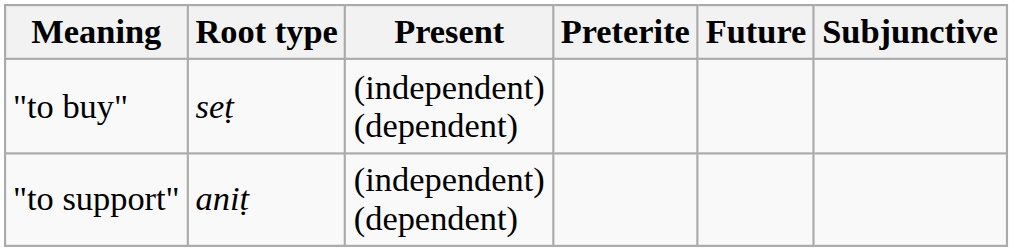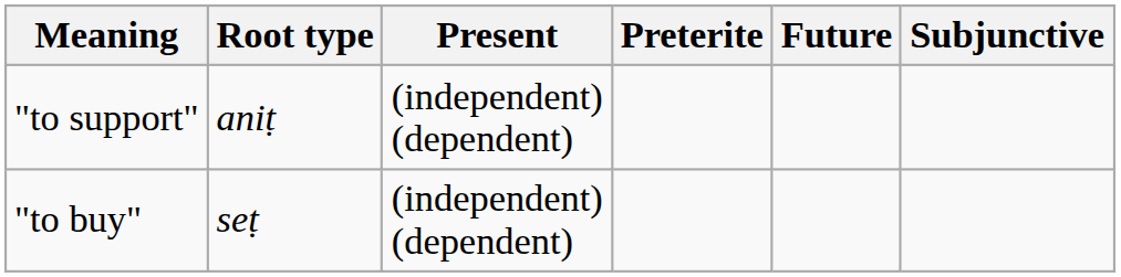rows swapped: "to support" <-> "to buy"
